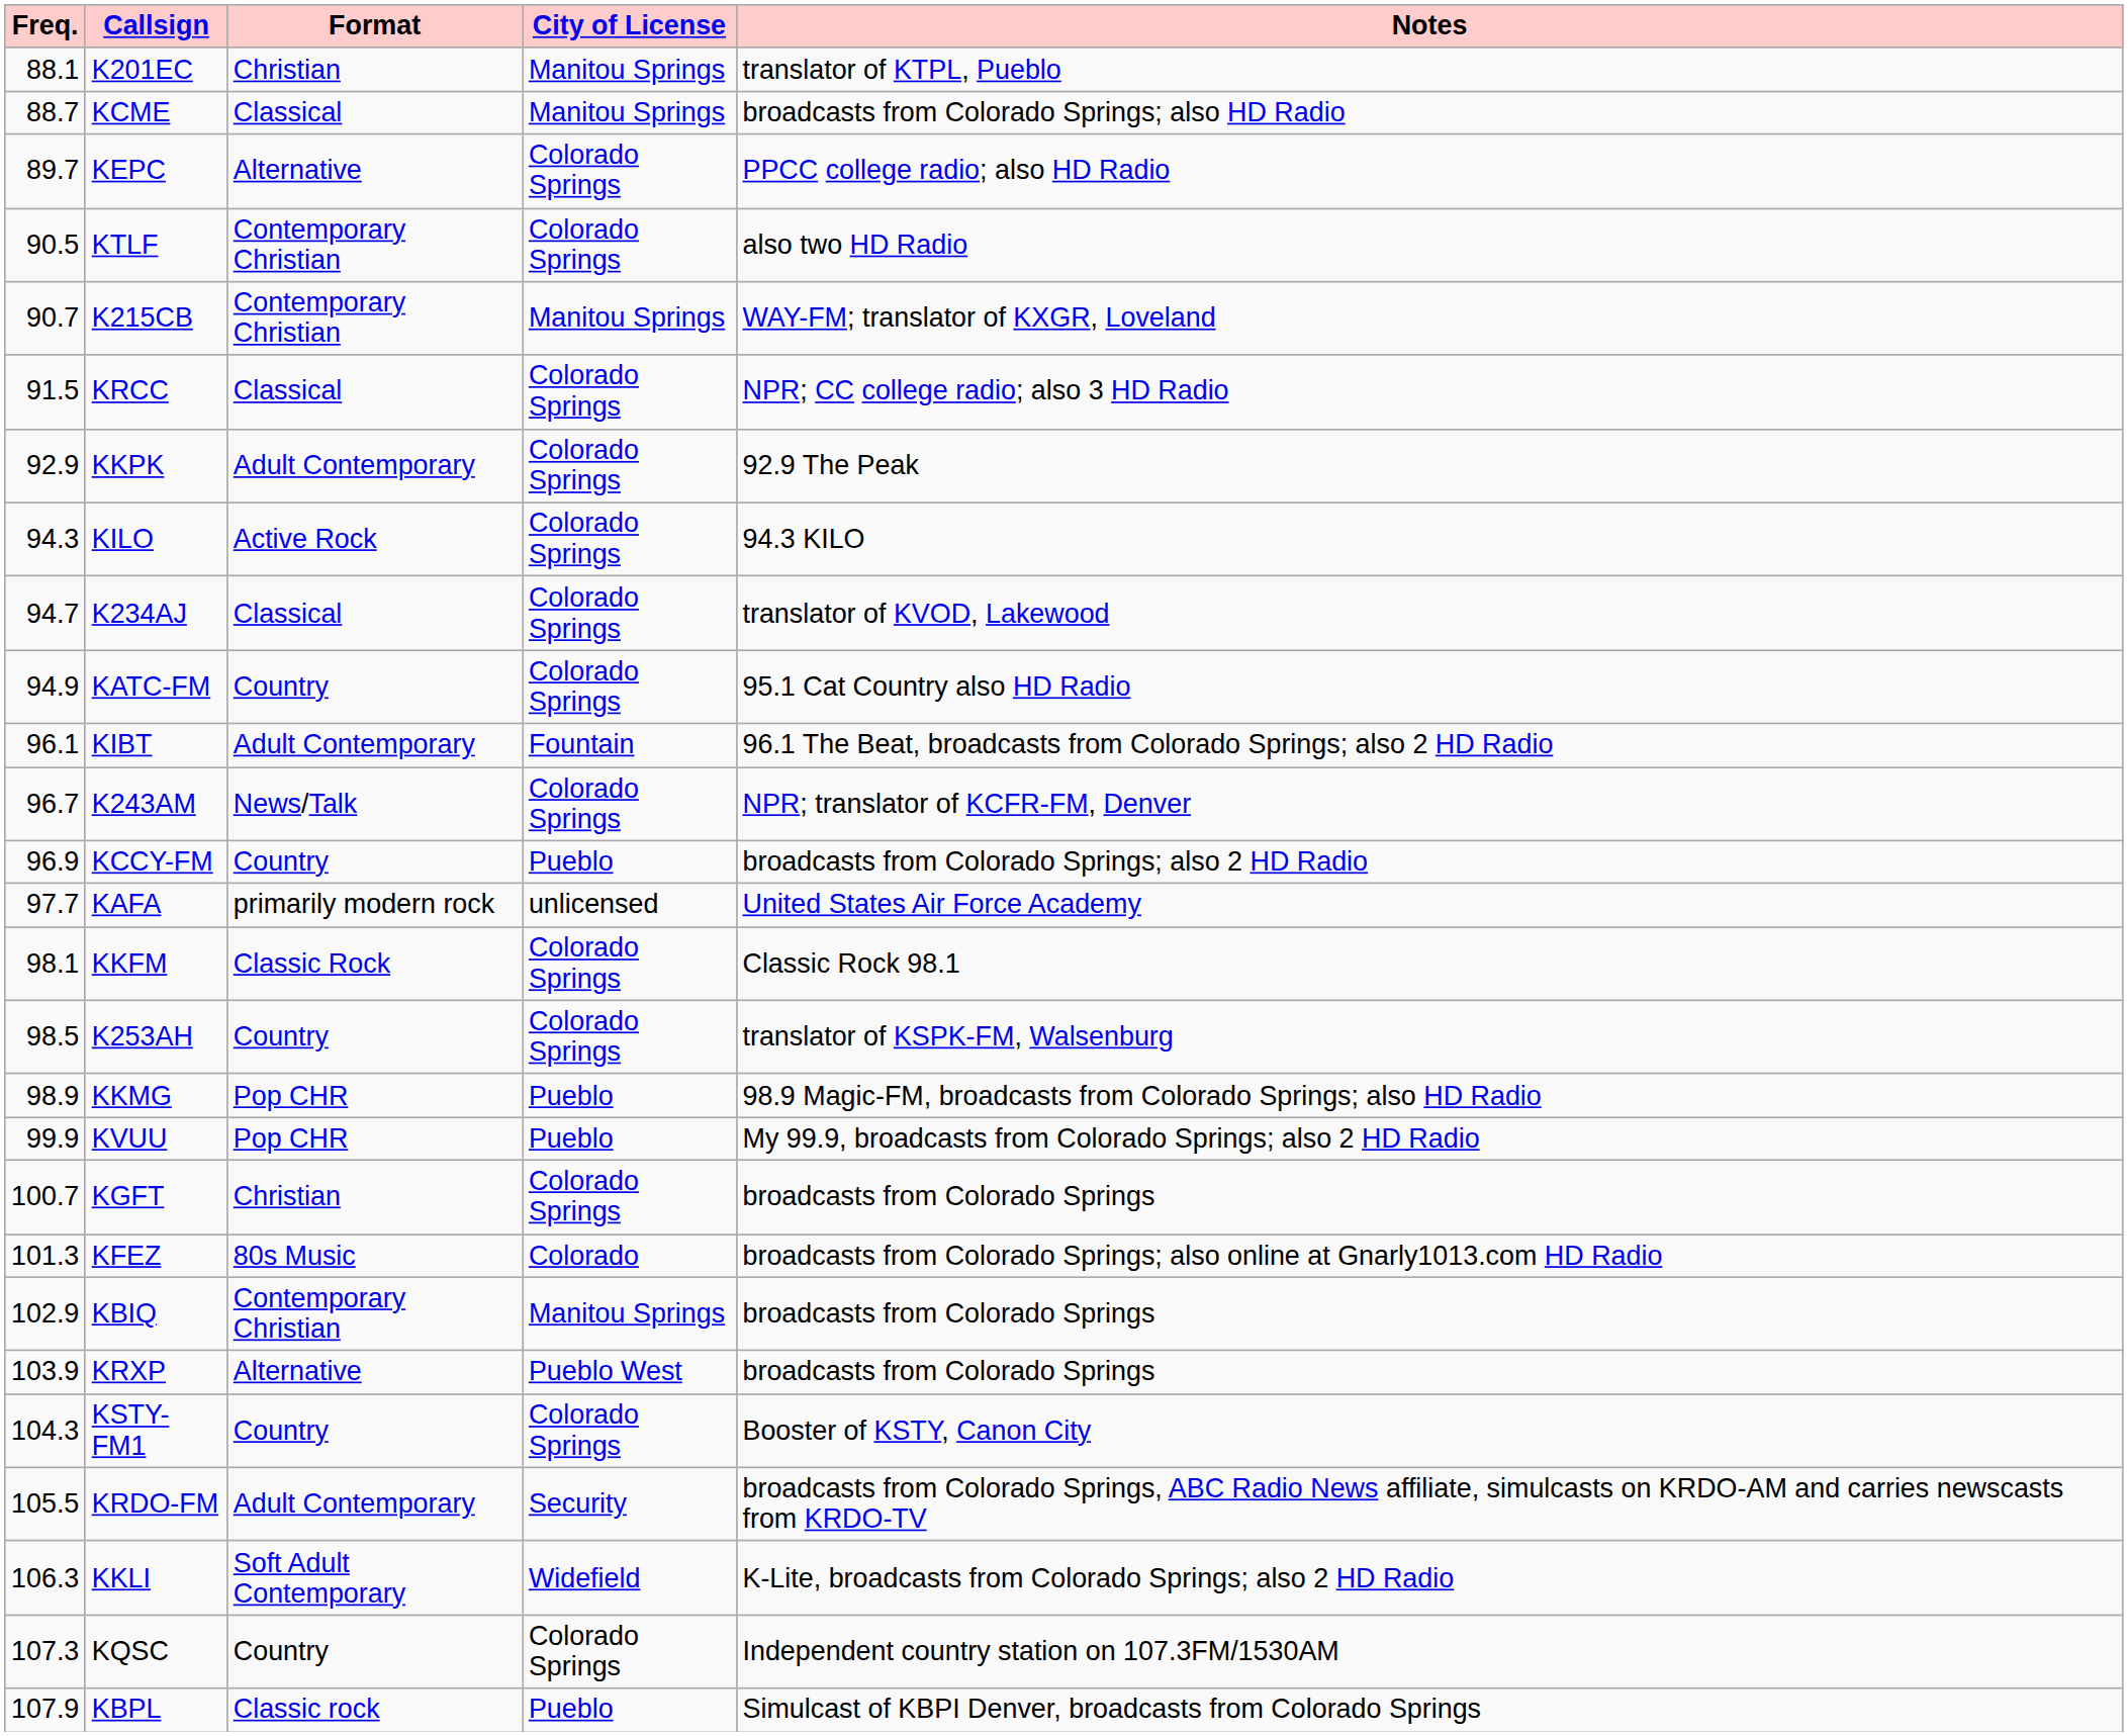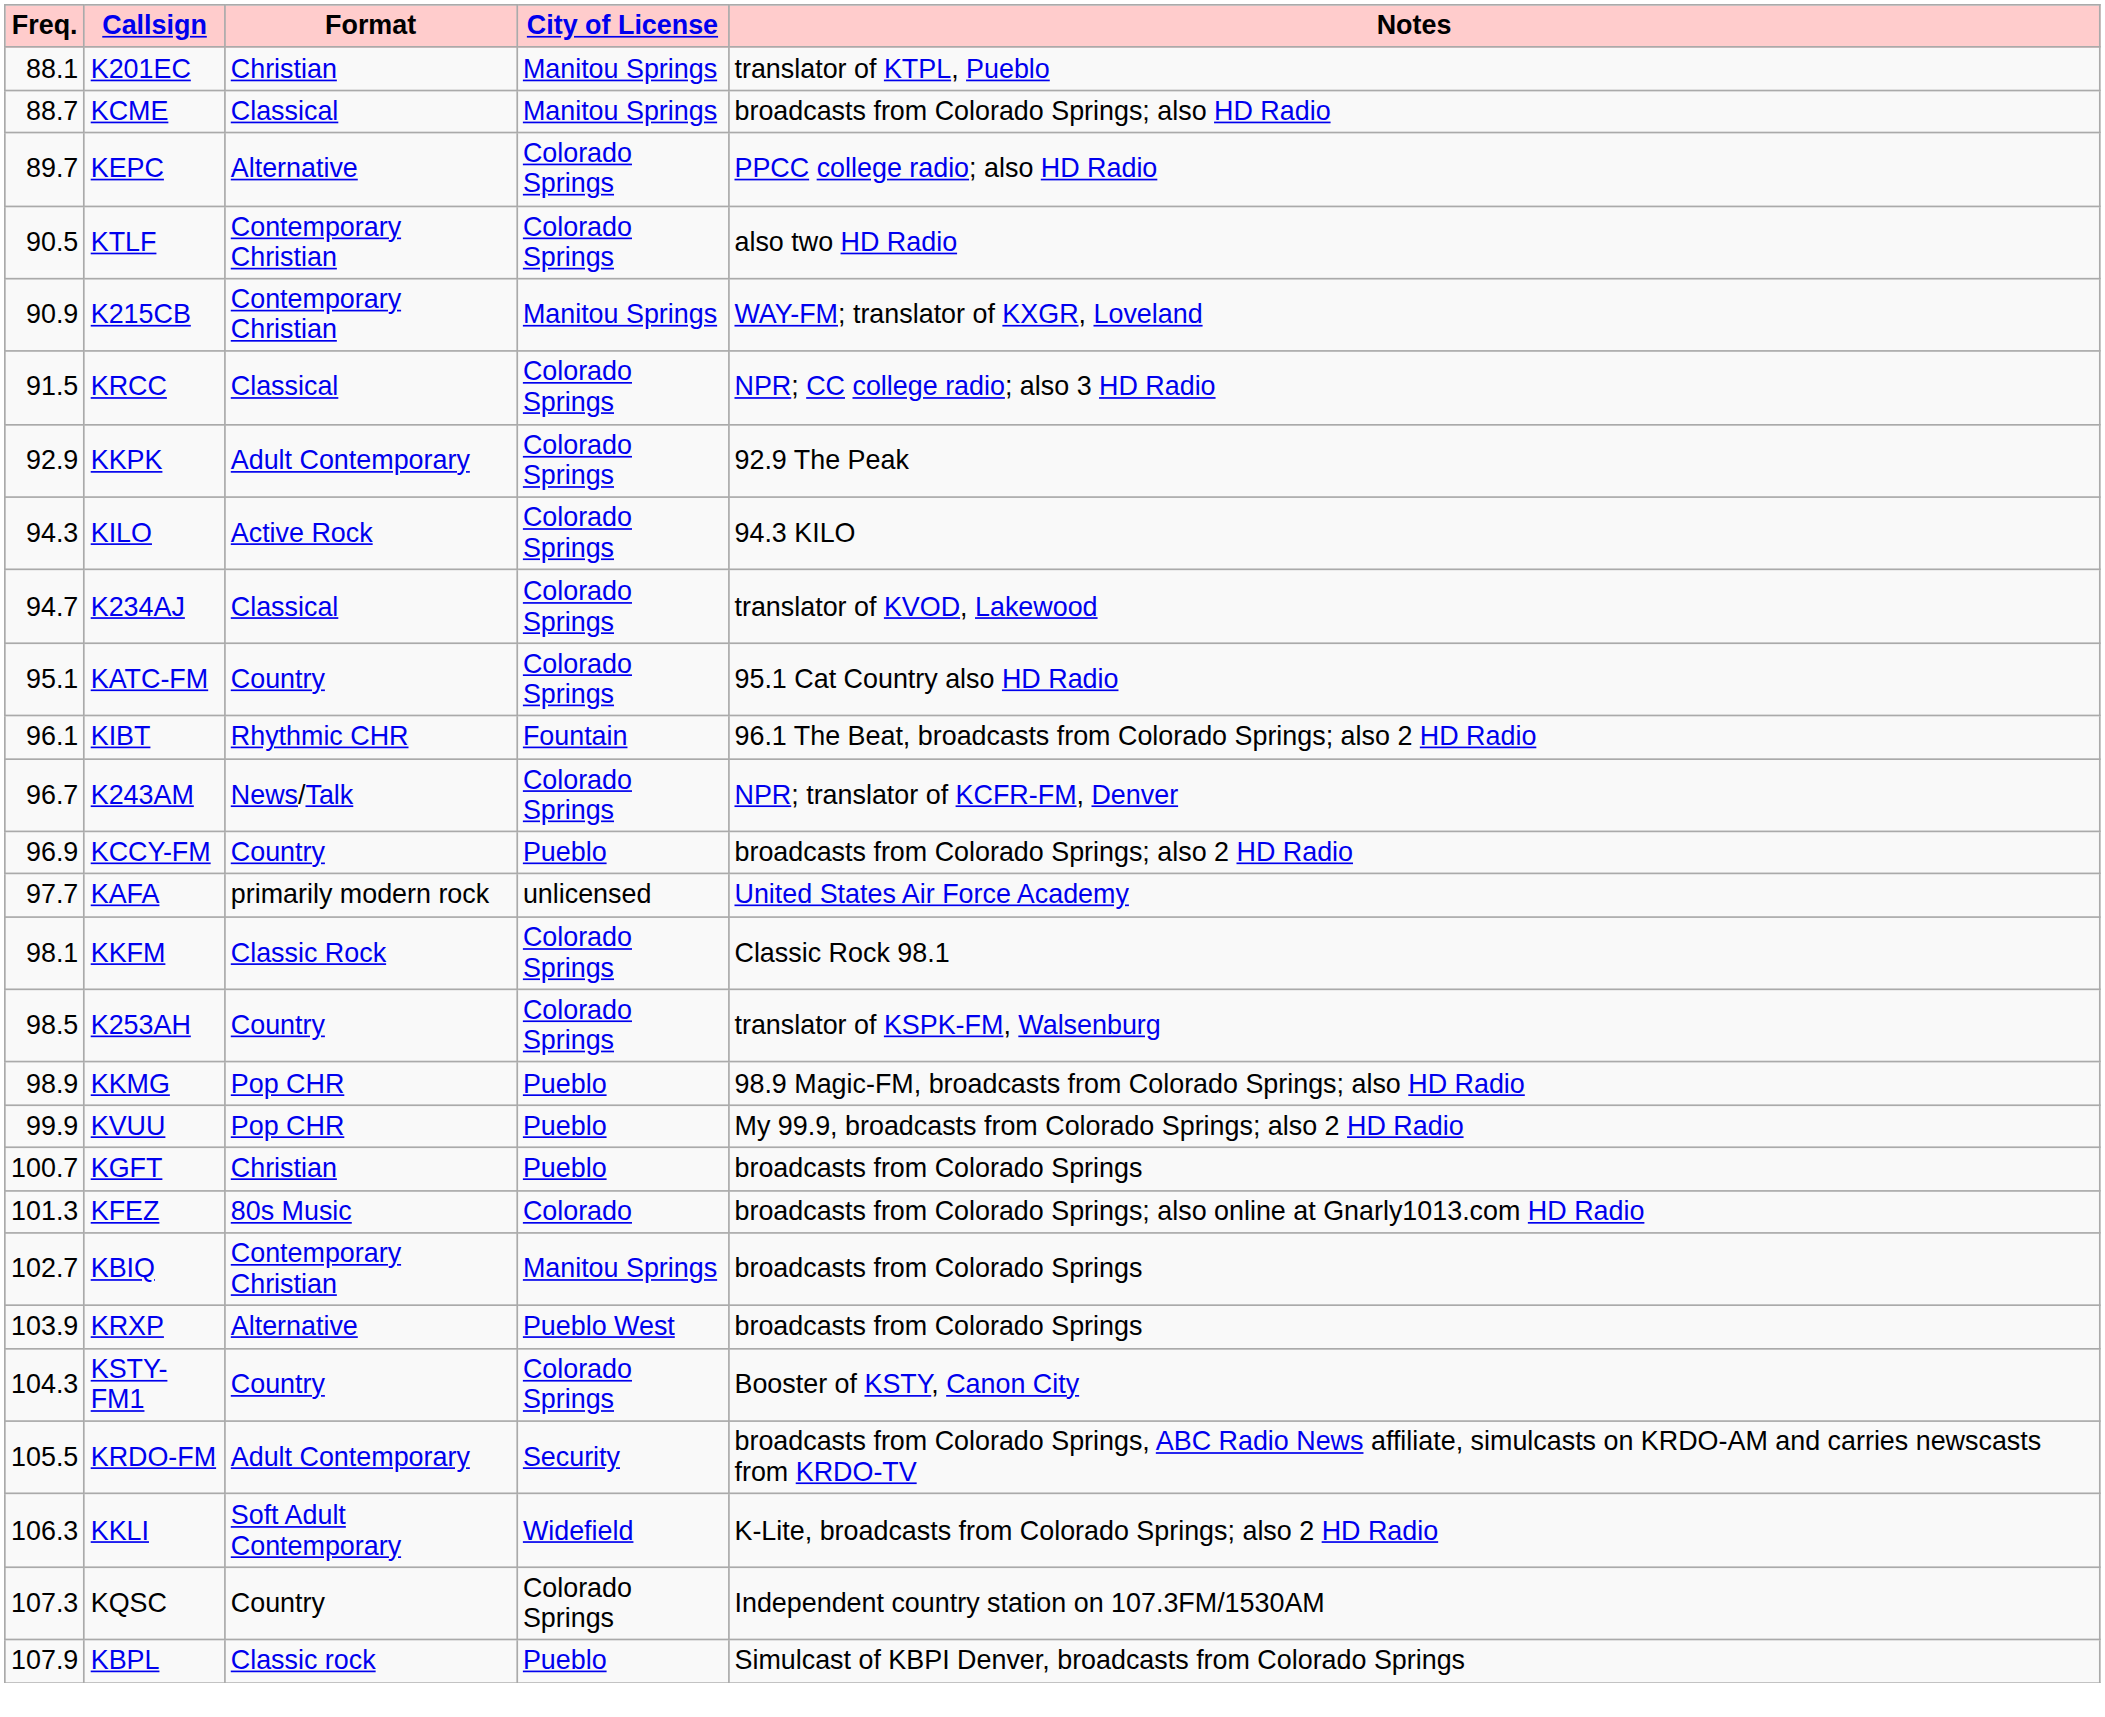K215CB | Freq.: 90.7 -> 90.9
KATC-FM | Freq.: 94.9 -> 95.1
KIBT | Format: Adult Contemporary -> Rhythmic CHR
KGFT | City of License: Colorado Springs -> Pueblo
KBIQ | Freq.: 102.9 -> 102.7
